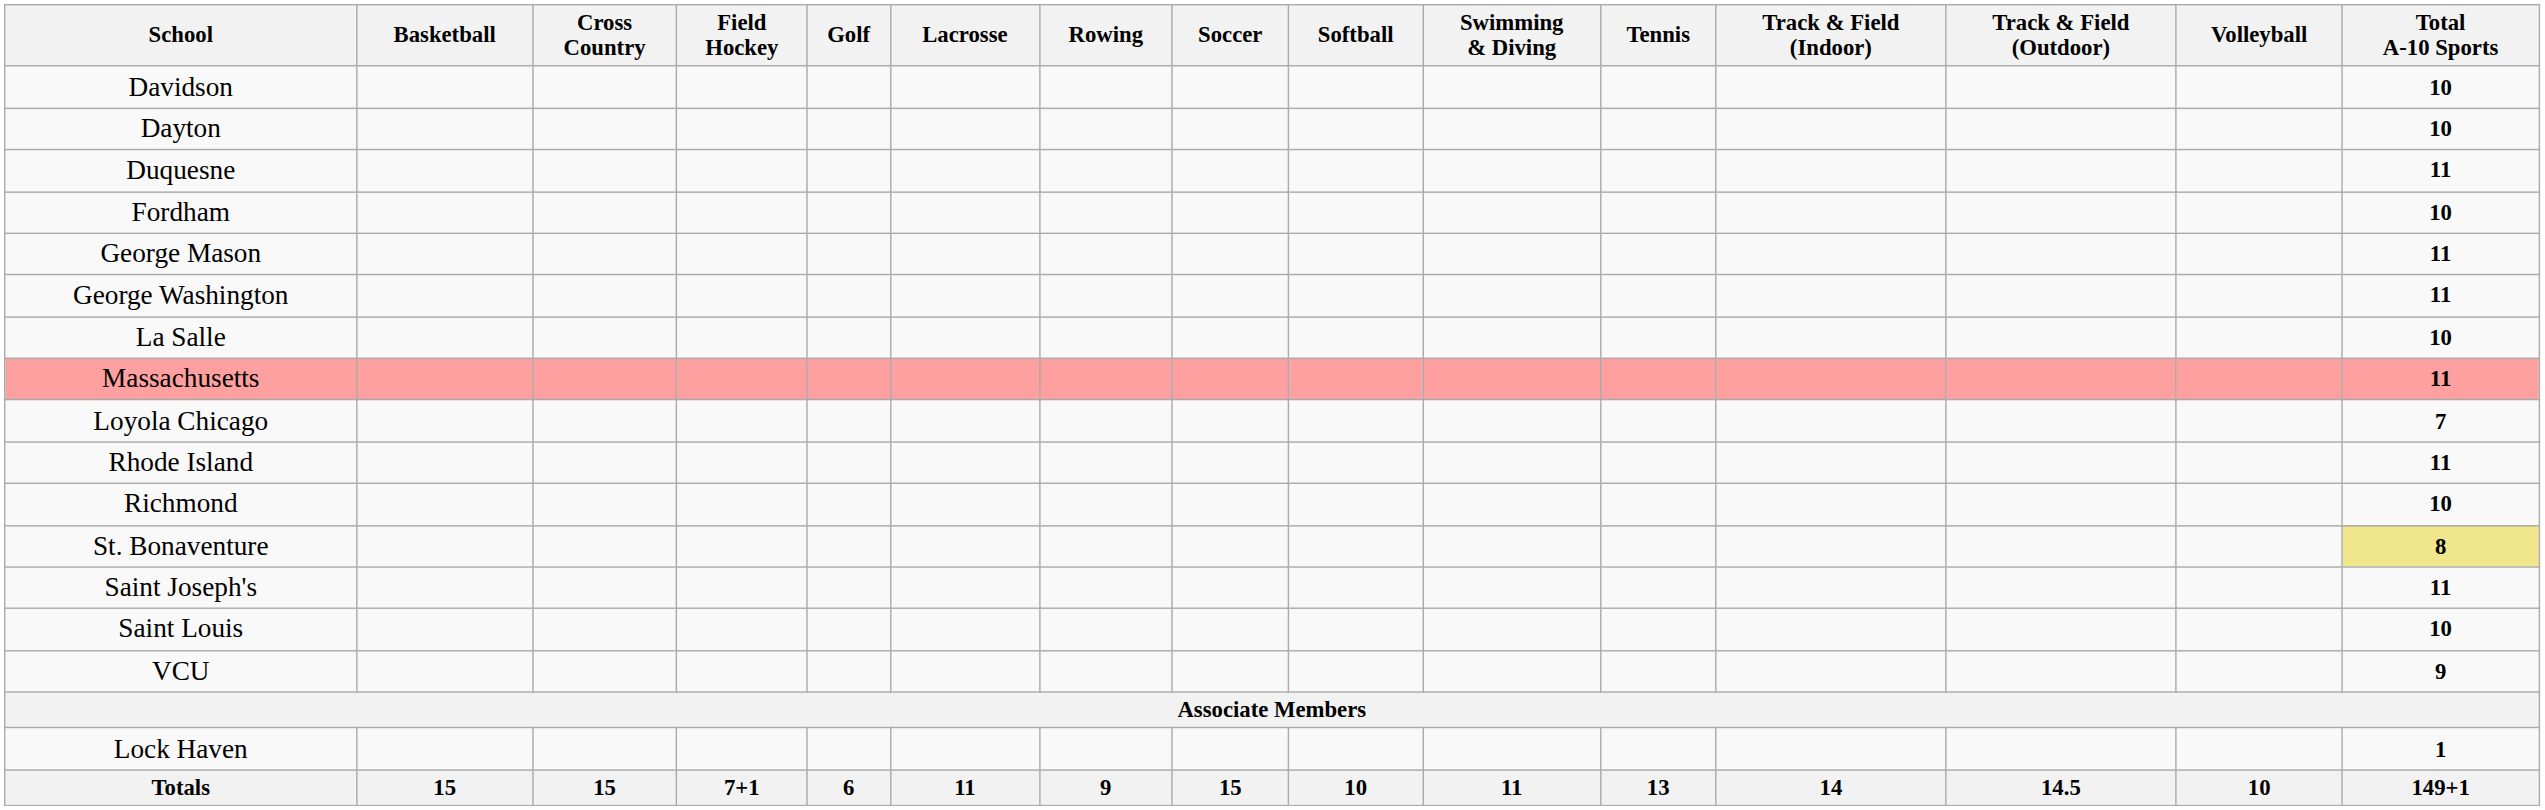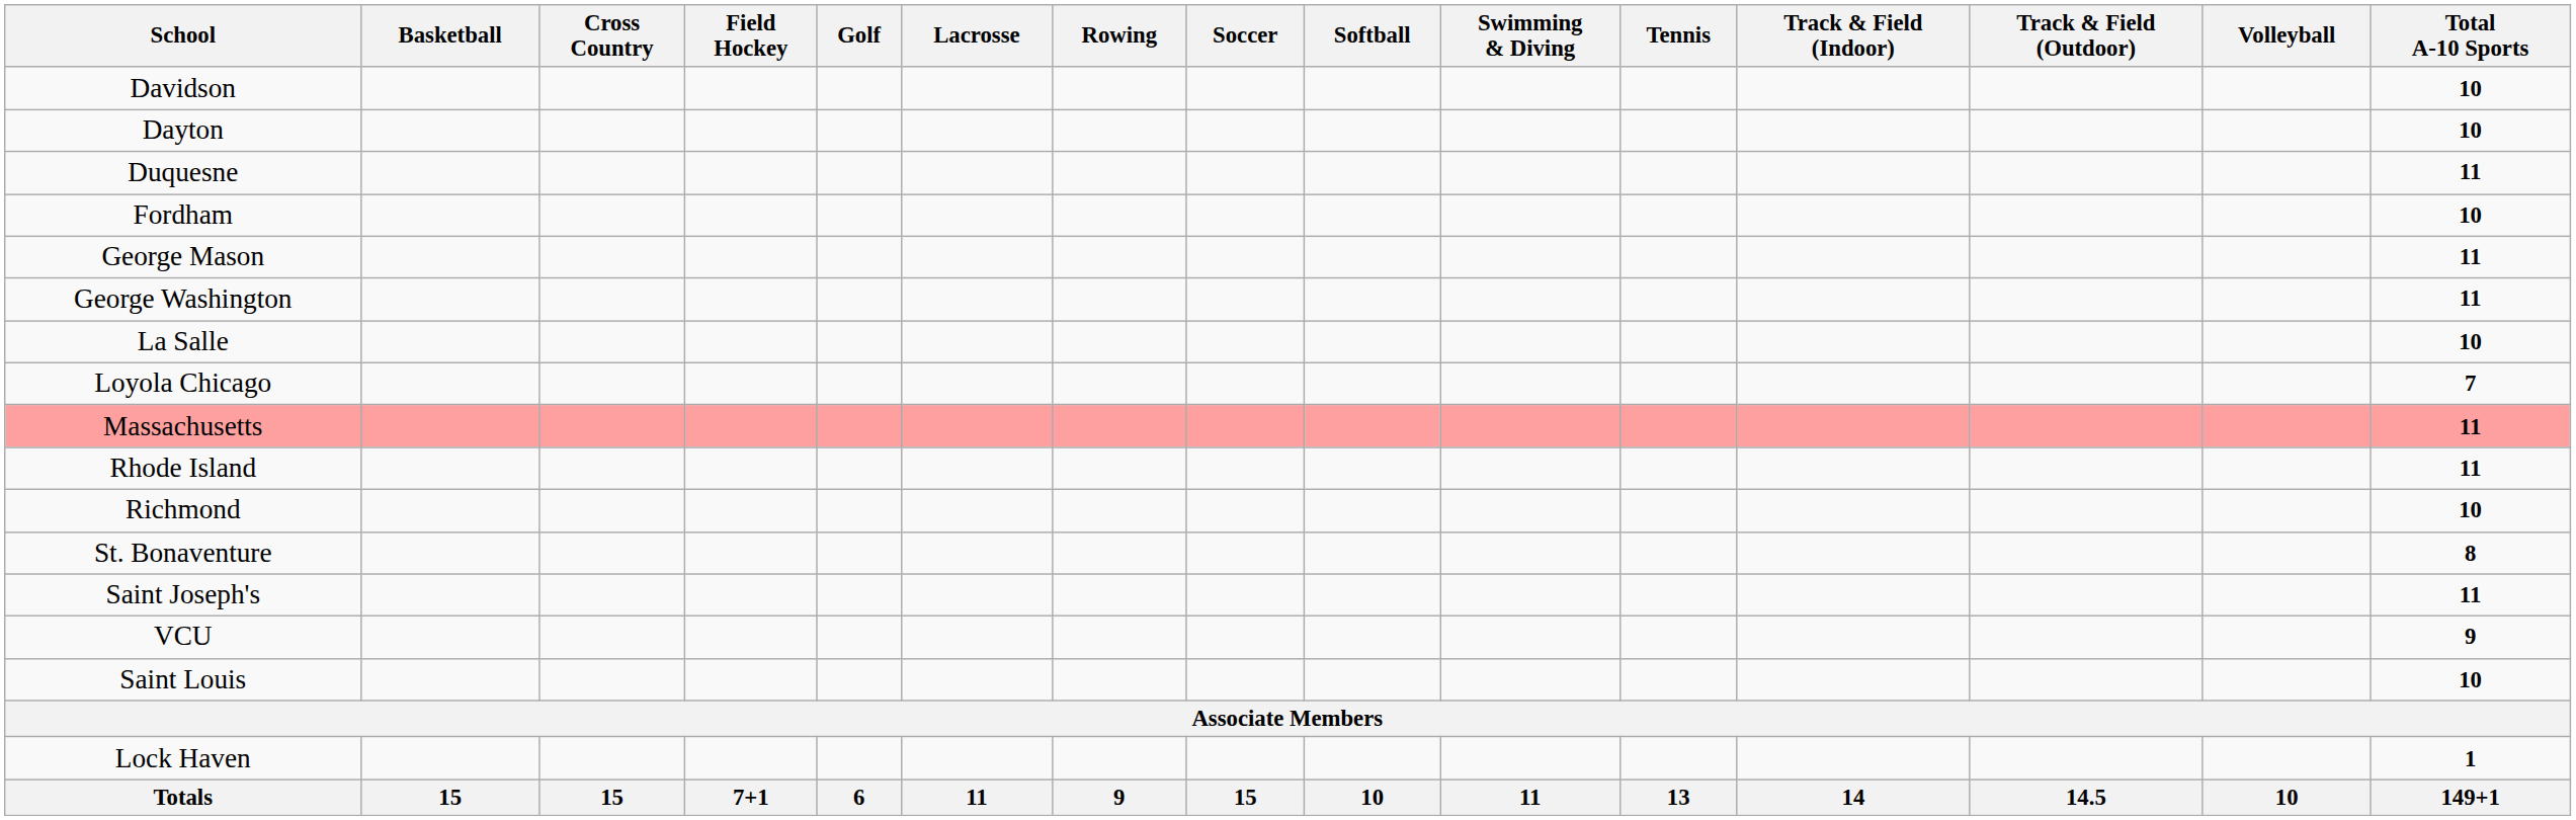rows swapped: Loyola Chicago <-> Massachusetts
St. Bonaventure | Total A-10 Sports: khaki background -> no background
rows swapped: Saint Louis <-> VCU
